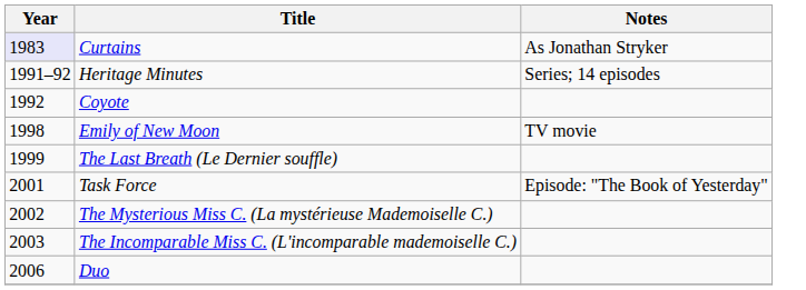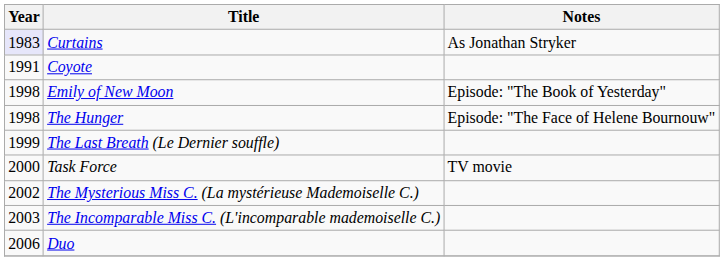- row: 1991–92 | Heritage Minutes | Series; 14 episodes
Coyote | Year: 1992 -> 1991
Emily of New Moon | Notes: TV movie -> Episode: "The Book of Yesterday"
+ row: 1998 | The Hunger | Episode: "The Face of Helene Bournouw"
Task Force | Year: 2001 -> 2000
Task Force | Notes: Episode: "The Book of Yesterday" -> TV movie
